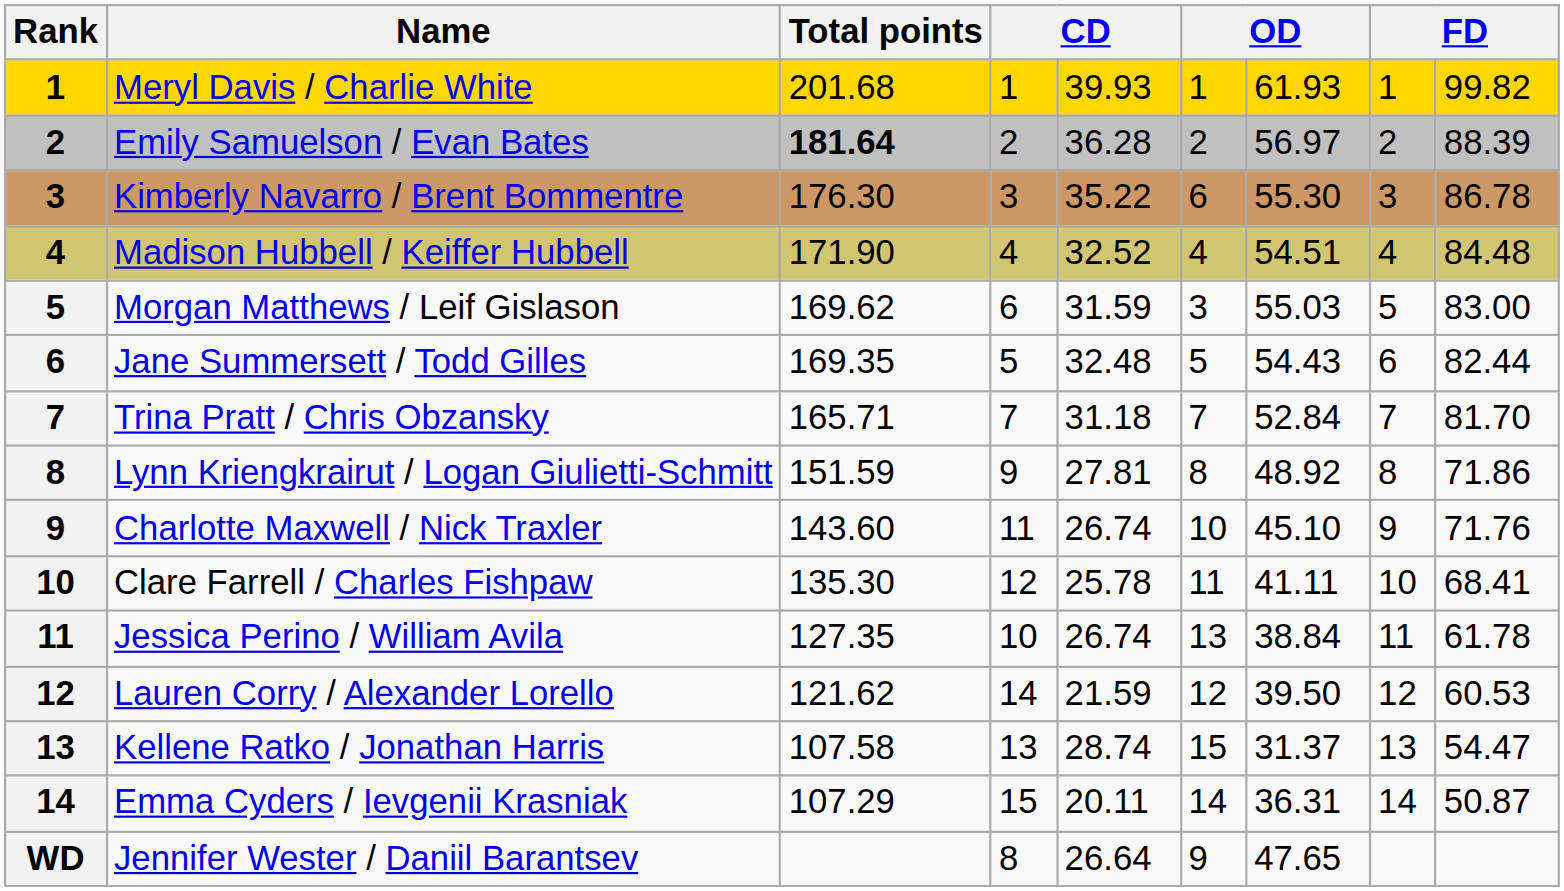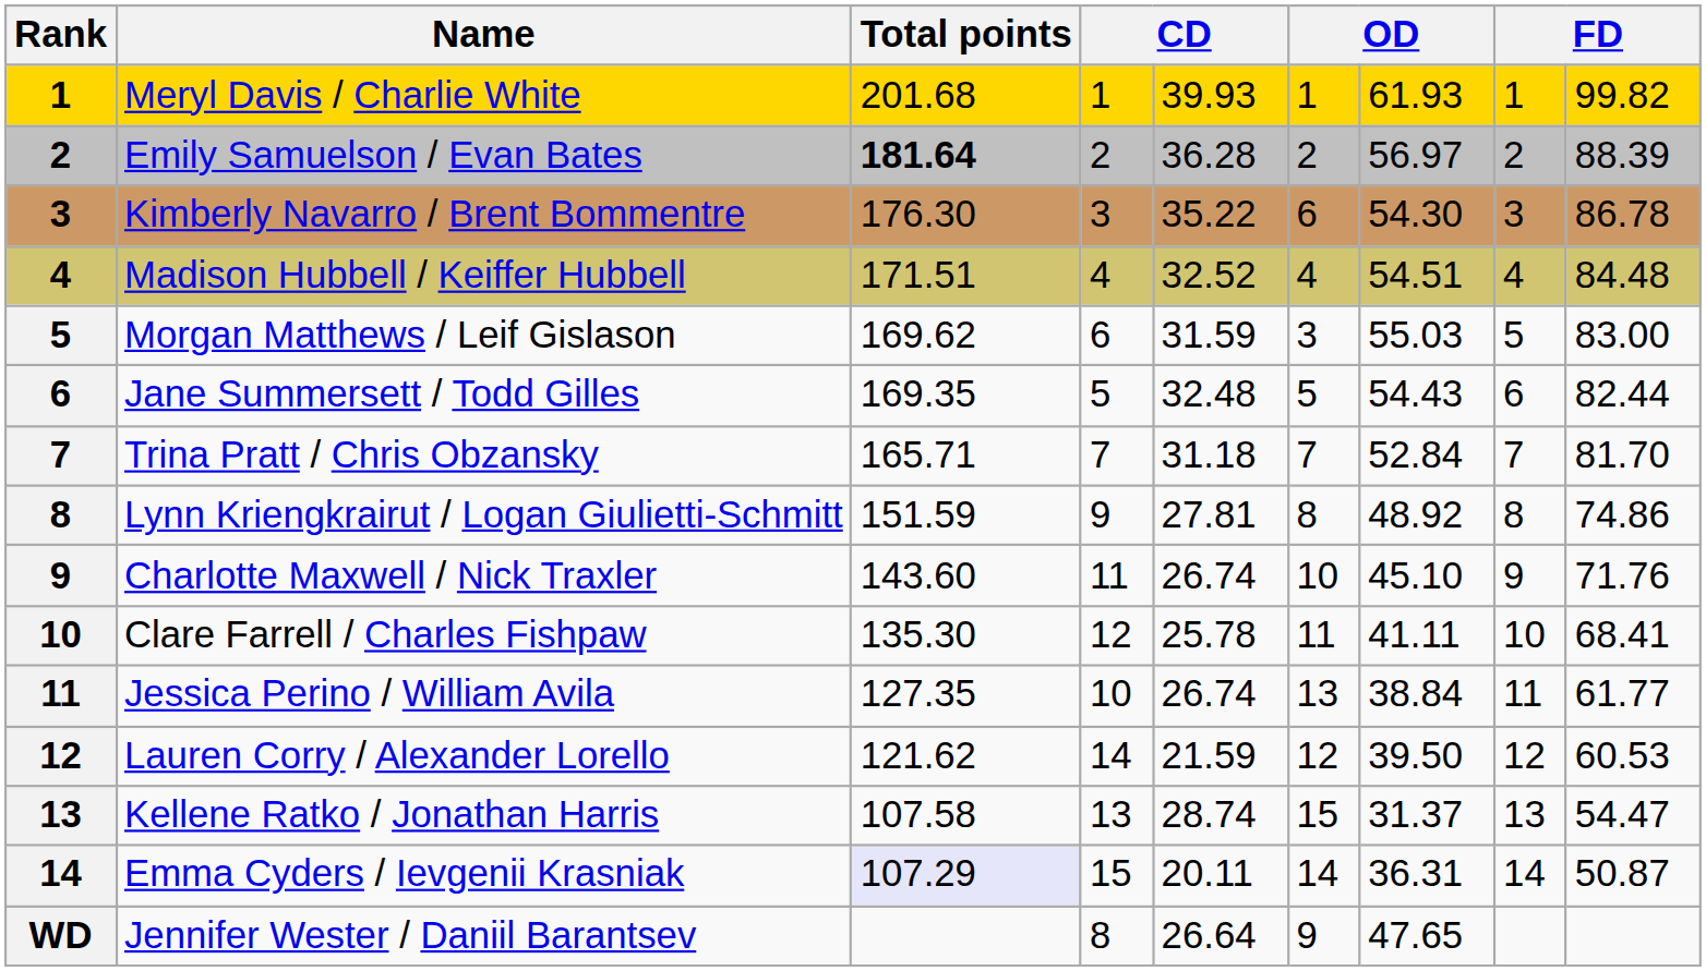Kimberly Navarro / Brent Bommentre | column 7: 55.30 -> 54.30
Madison Hubbell / Keiffer Hubbell | Total points: 171.90 -> 171.51
Lynn Kriengkrairut / Logan Giulietti-Schmitt | column 9: 71.86 -> 74.86
Jessica Perino / William Avila | column 9: 61.78 -> 61.77
Emma Cyders / Ievgenii Krasniak | Total points: no background -> lavender background
